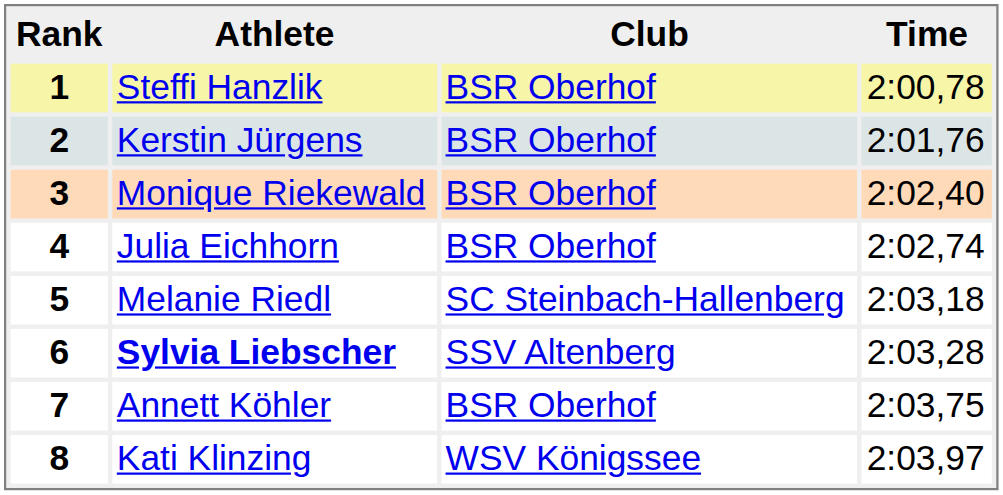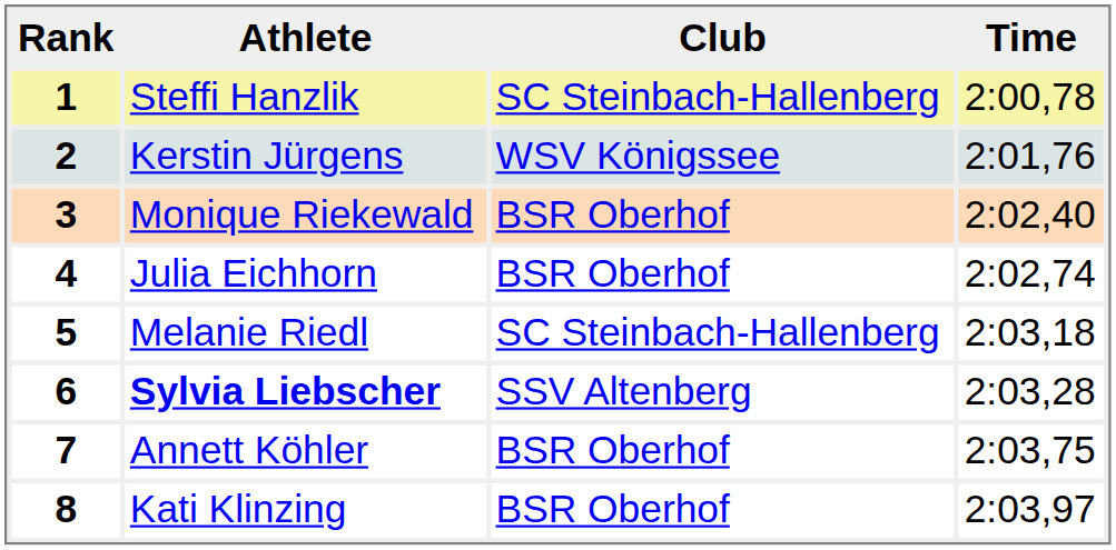1 | Club: BSR Oberhof -> SC Steinbach-Hallenberg
2 | Club: BSR Oberhof -> WSV Königssee
8 | Club: WSV Königssee -> BSR Oberhof
